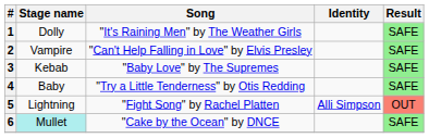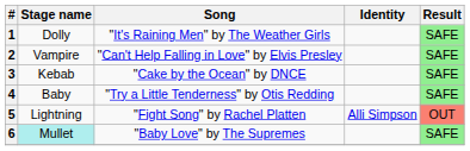3 | Song: "Baby Love" by The Supremes -> "Cake by the Ocean" by DNCE
6 | Song: "Cake by the Ocean" by DNCE -> "Baby Love" by The Supremes
